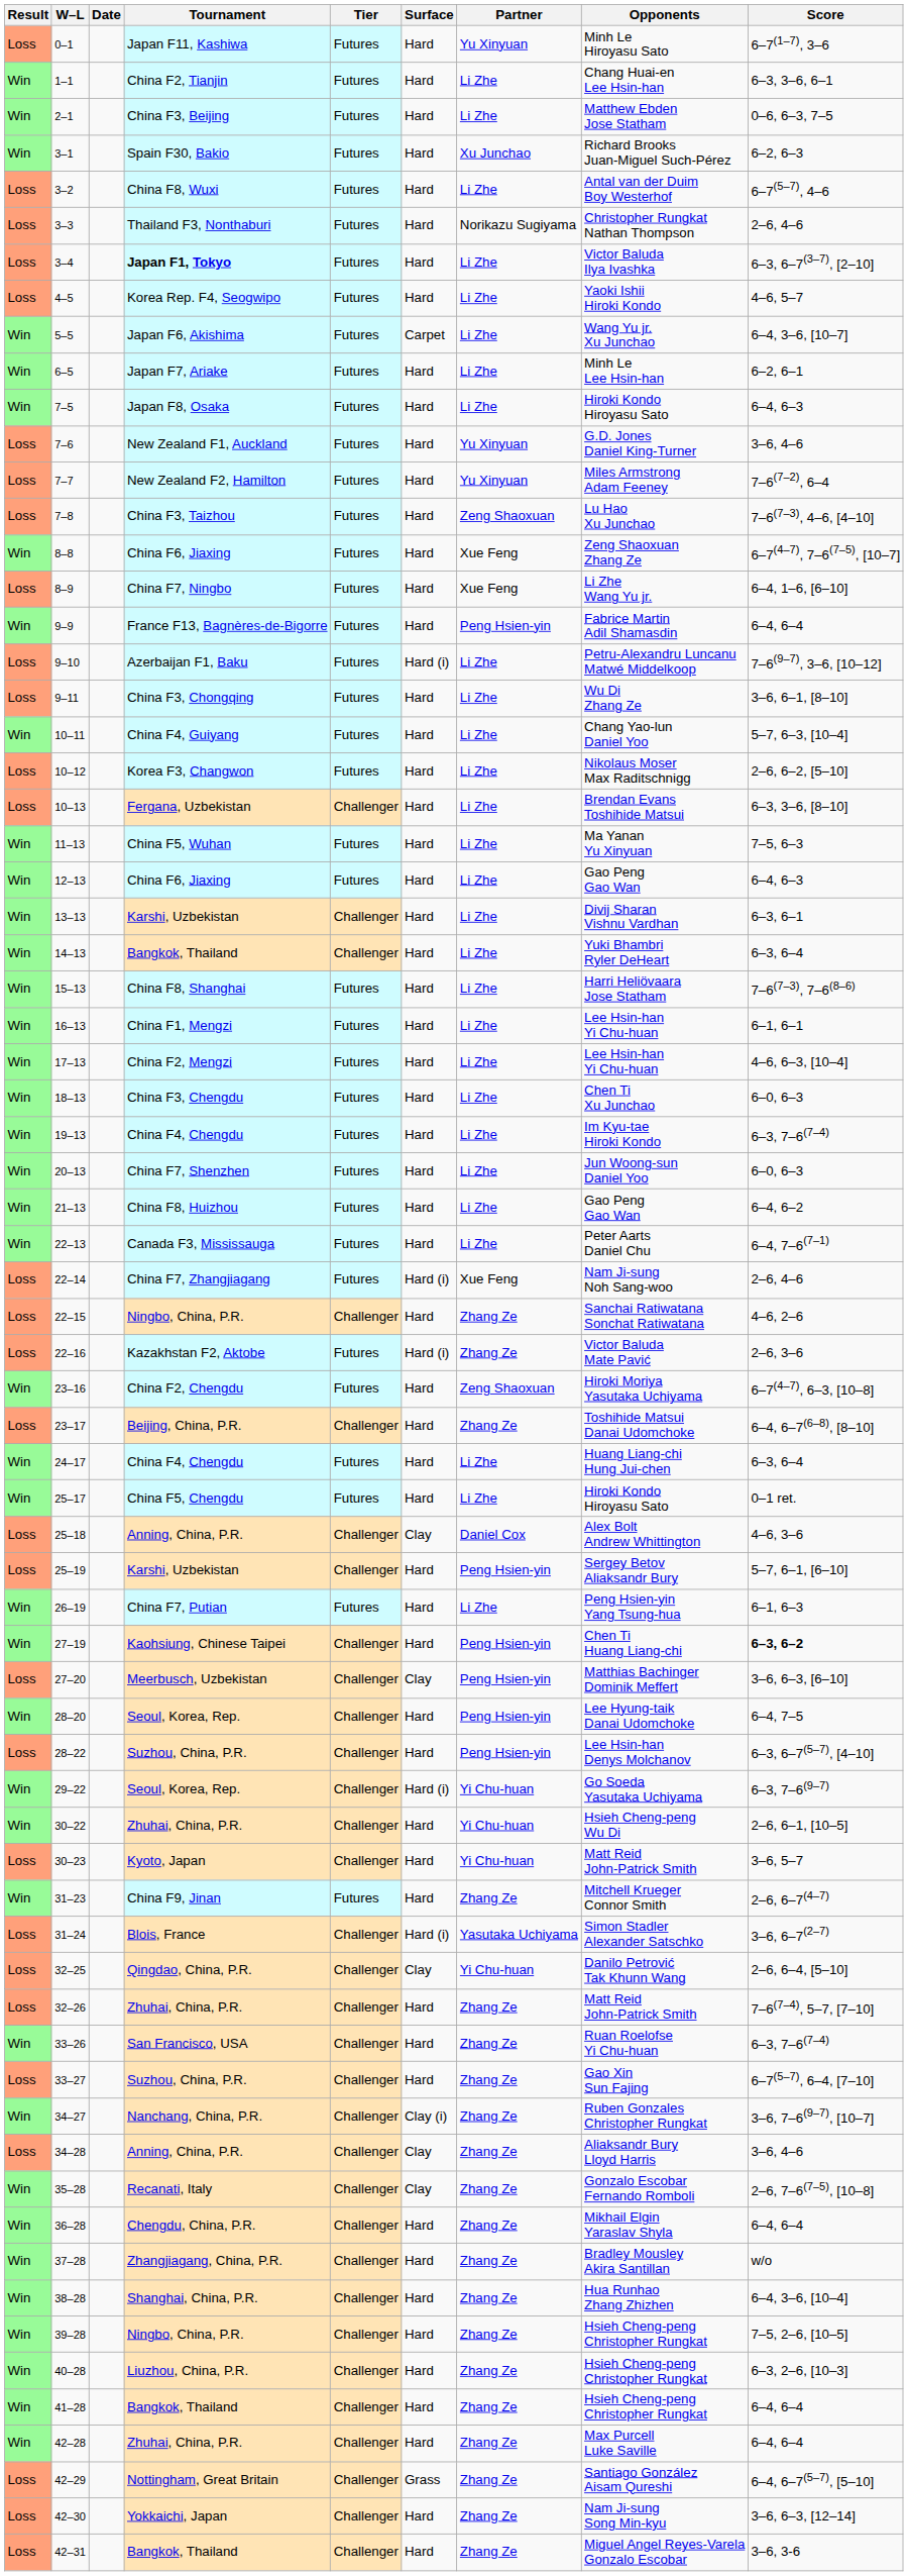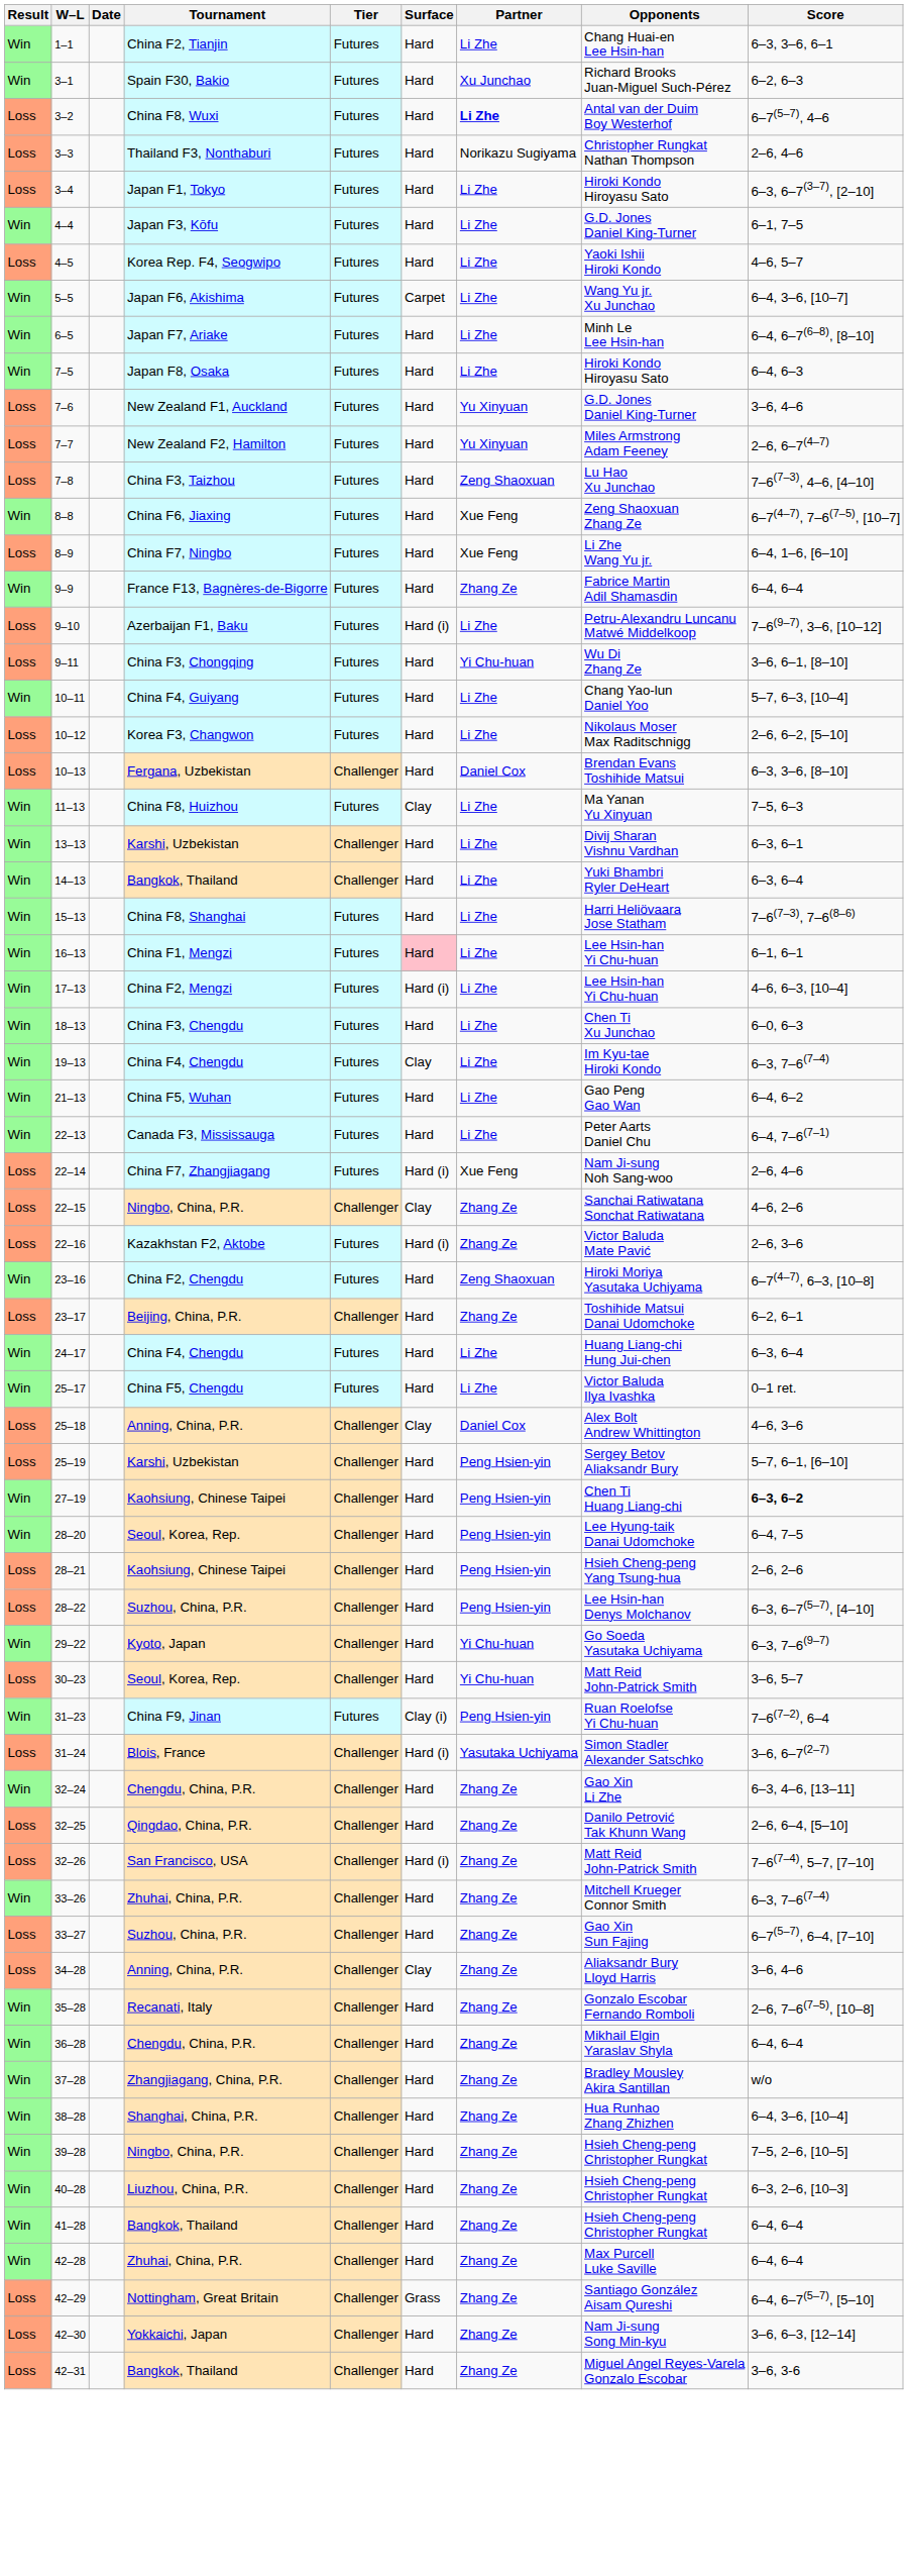- row: Loss | 0–1 | Japan F11, Kashiwa | Futures | Hard | Yu Xinyuan | Minh Le Hiroyasu Sato | 6–7(1–7), 3–6
- row: Win | 2–1 | China F3, Beijing | Futures | Hard | Li Zhe | Matthew Ebden Jose Statham | 0–6, 6–3, 7–5
3–2 | Partner: normal -> bold
3–4 | Tournament: bold -> normal
3–4 | Opponents: Victor Baluda Ilya Ivashka -> Hiroki Kondo Hiroyasu Sato
+ row: Win | 4–4 | Japan F3, Kōfu | Futures | Hard | Li Zhe | G.D. Jones Daniel King-Turner | 6–1, 7–5
6–5 | Score: 6–2, 6–1 -> 6–4, 6–7(6–8), [8–10]
7–7 | Score: 7–6(7–2), 6–4 -> 2–6, 6–7(4–7)
9–9 | Partner: Peng Hsien-yin -> Zhang Ze
9–11 | Partner: Li Zhe -> Yi Chu-huan
10–13 | Partner: Li Zhe -> Daniel Cox
11–13 | Tournament: China F5, Wuhan -> China F8, Huizhou
11–13 | Surface: Hard -> Clay
- row: Win | 12–13 | China F6, Jiaxing | Futures | Hard | Li Zhe | Gao Peng Gao Wan | 6–4, 6–3
16–13 | Surface: no background -> pink background
17–13 | Surface: Hard -> Hard (i)
19–13 | Surface: Hard -> Clay
- row: Win | 20–13 | China F7, Shenzhen | Futures | Hard | Li Zhe | Jun Woong-sun Daniel Yoo | 6–0, 6–3
21–13 | Tournament: China F8, Huizhou -> China F5, Wuhan
22–15 | Surface: Hard -> Clay
23–17 | Score: 6–4, 6–7(6–8), [8–10] -> 6–2, 6–1
25–17 | Opponents: Hiroki Kondo Hiroyasu Sato -> Victor Baluda Ilya Ivashka
- row: Win | 26–19 | China F7, Putian | Futures | Hard | Li Zhe | Peng Hsien-yin Yang Tsung-hua | 6–1, 6–3
- row: Loss | 27–20 | Meerbusch, Uzbekistan | Challenger | Clay | Peng Hsien-yin | Matthias Bachinger Dominik Meffert | 3–6, 6–3, [6–10]
+ row: Loss | 28–21 | Kaohsiung, Chinese Taipei | Challenger | Hard | Peng Hsien-yin | Hsieh Cheng-peng Yang Tsung-hua | 2–6, 2–6
29–22 | Tournament: Seoul, Korea, Rep. -> Kyoto, Japan
29–22 | Surface: Hard (i) -> Hard
- row: Win | 30–22 | Zhuhai, China, P.R. | Challenger | Hard | Yi Chu-huan | Hsieh Cheng-peng Wu Di | 2–6, 6–1, [10–5]
30–23 | Tournament: Kyoto, Japan -> Seoul, Korea, Rep.
31–23 | Surface: Hard -> Clay (i)
31–23 | Partner: Zhang Ze -> Peng Hsien-yin
31–23 | Opponents: Mitchell Krueger Connor Smith -> Ruan Roelofse Yi Chu-huan
31–23 | Score: 2–6, 6–7(4–7) -> 7–6(7–2), 6–4
+ row: Win | 32–24 | Chengdu, China, P.R. | Challenger | Hard | Zhang Ze | Gao Xin Li Zhe | 6–3, 4–6, [13–11]
32–25 | Surface: Clay -> Hard
32–25 | Partner: Yi Chu-huan -> Zhang Ze
32–26 | Tournament: Zhuhai, China, P.R. -> San Francisco, USA
32–26 | Surface: Hard -> Hard (i)
33–26 | Tournament: San Francisco, USA -> Zhuhai, China, P.R.
33–26 | Opponents: Ruan Roelofse Yi Chu-huan -> Mitchell Krueger Connor Smith
- row: Win | 34–27 | Nanchang, China, P.R. | Challenger | Clay (i) | Zhang Ze | Ruben Gonzales Christopher Rungkat | 3–6, 7–6(9–7), [10–7]
35–28 | Surface: Clay -> Hard
